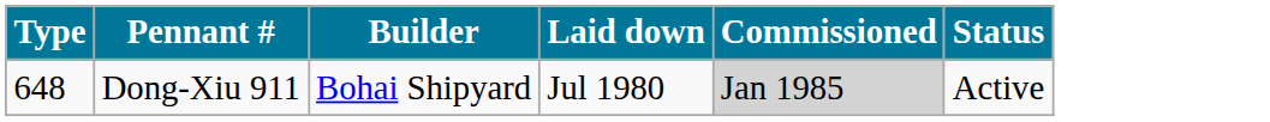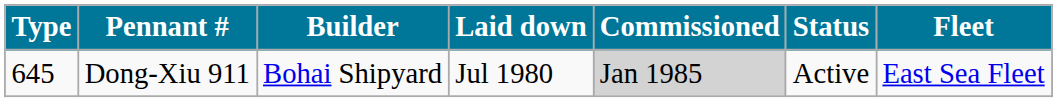+ column: Fleet | East Sea Fleet
Dong-Xiu 911 | Type: 648 -> 645
